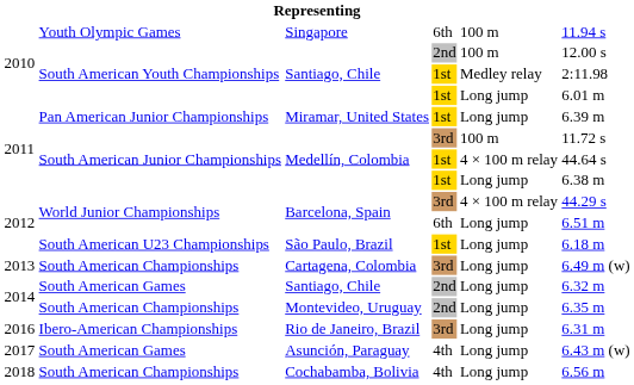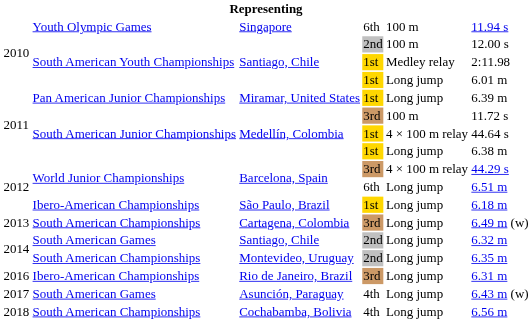São Paulo, Brazil | column 2: South American U23 Championships -> Ibero-American Championships
